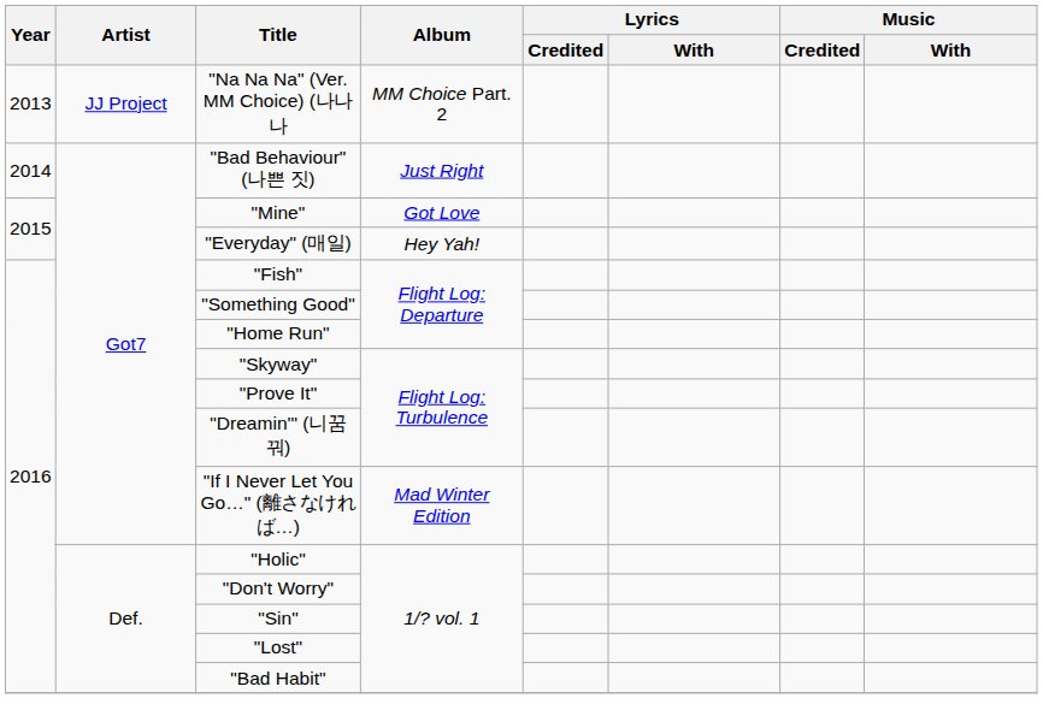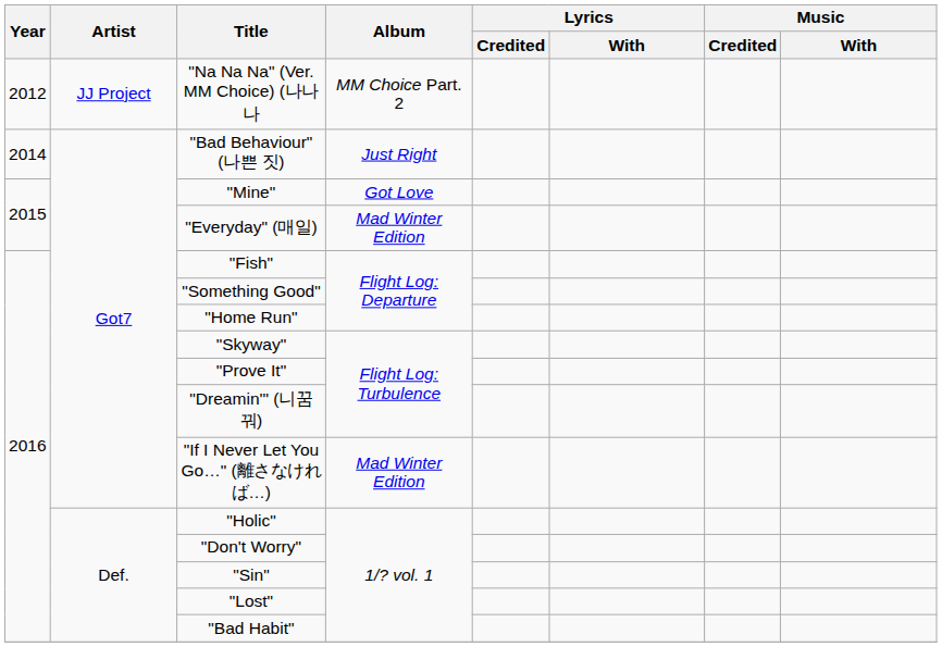"Na Na Na" (Ver. MM Choice) (나나나 | Year: 2013 -> 2012
"Everyday" (매일) | Album: Hey Yah! -> Mad Winter Edition
